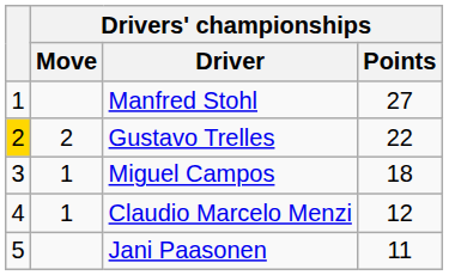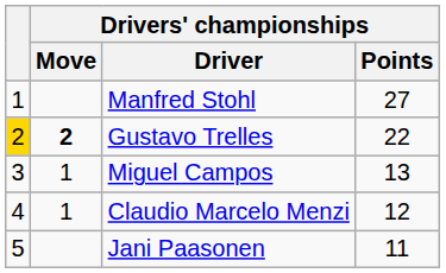Gustavo Trelles | Drivers' championships / Move: normal -> bold
Miguel Campos | Drivers' championships / Points: 18 -> 13
